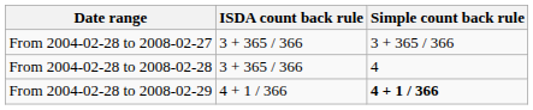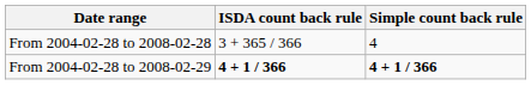- row: From 2004-02-28 to 2008-02-27 | 3 + 365 / 366 | 3 + 365 / 366
From 2004-02-28 to 2008-02-29 | ISDA count back rule: normal -> bold
